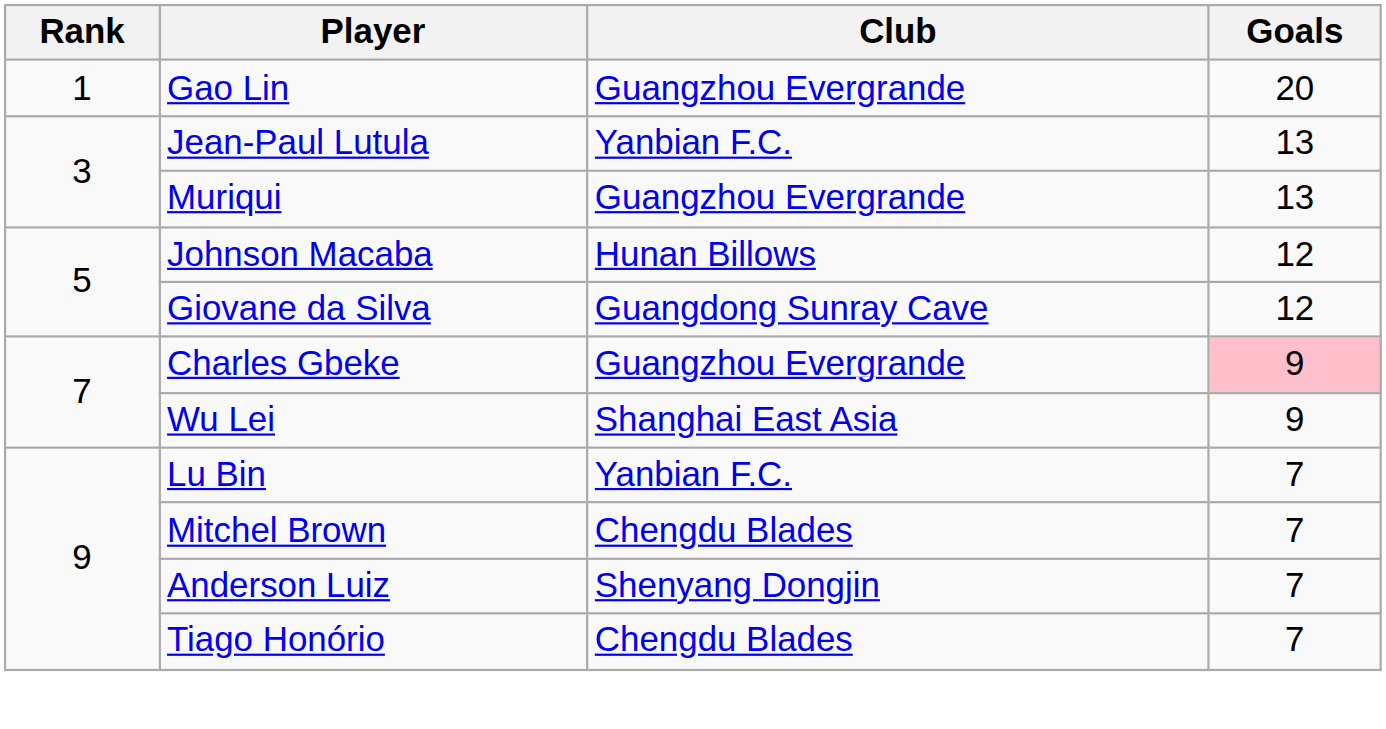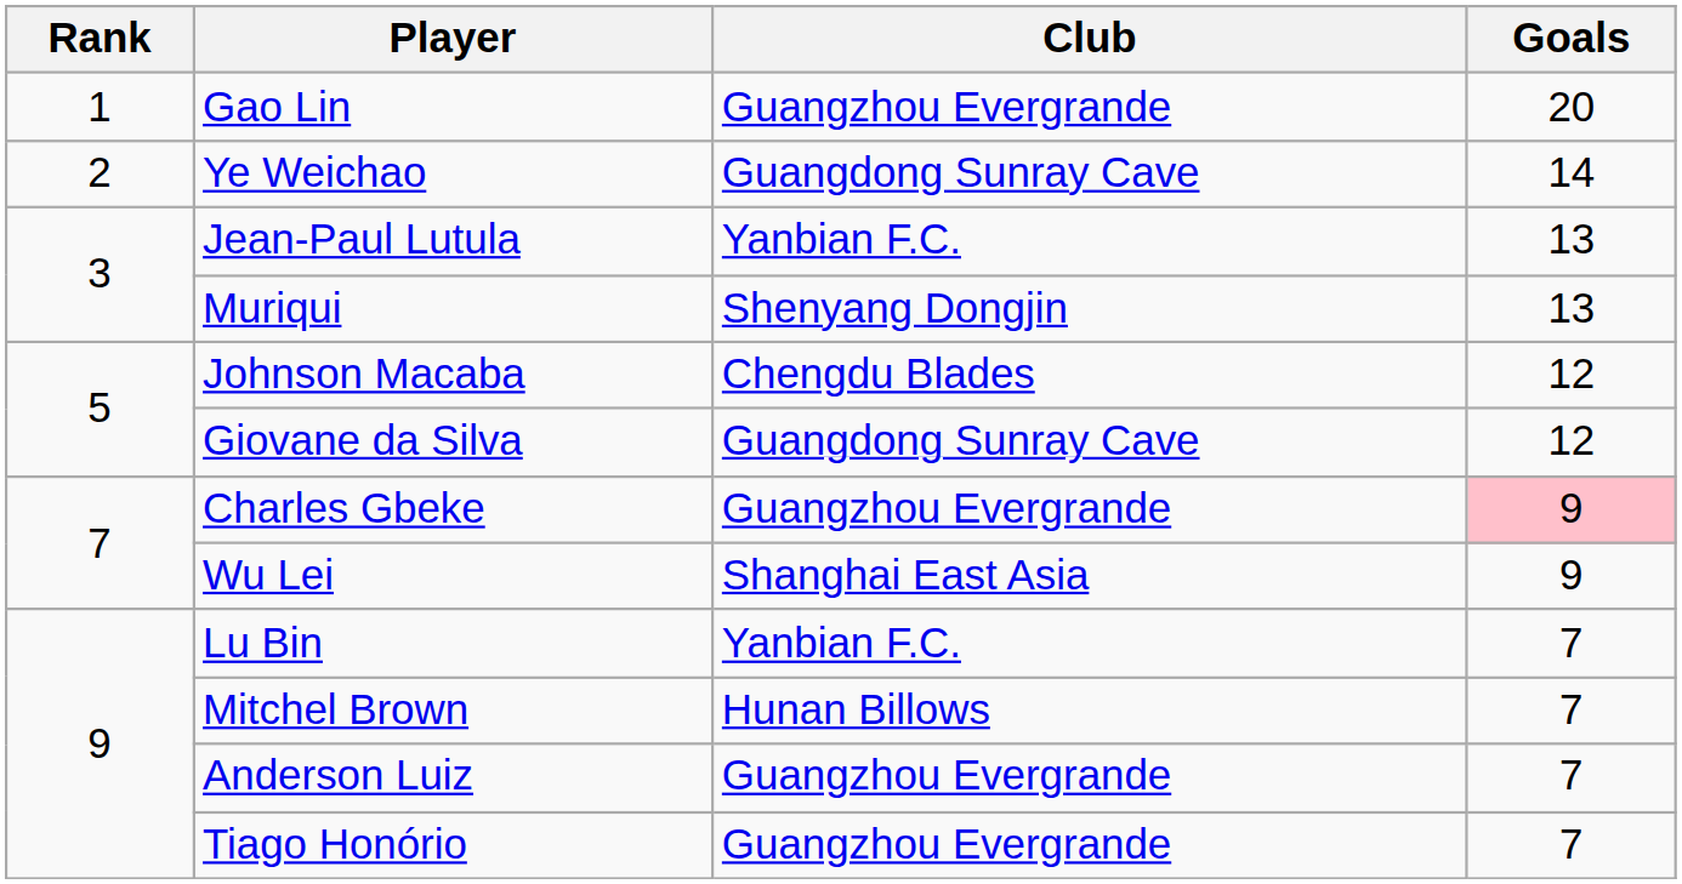+ row: 2 | Ye Weichao | Guangdong Sunray Cave | 14
Muriqui | Club: Guangzhou Evergrande -> Shenyang Dongjin
Johnson Macaba | Club: Hunan Billows -> Chengdu Blades
Mitchel Brown | Club: Chengdu Blades -> Hunan Billows
Anderson Luiz | Club: Shenyang Dongjin -> Guangzhou Evergrande
Tiago Honório | Club: Chengdu Blades -> Guangzhou Evergrande
